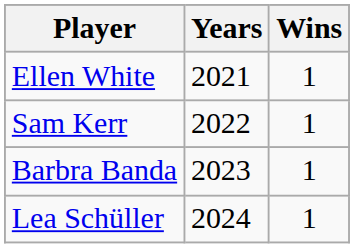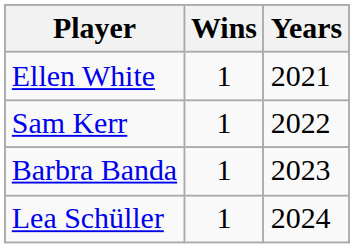columns swapped: Wins <-> Years
